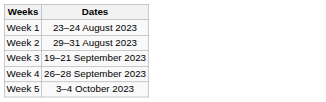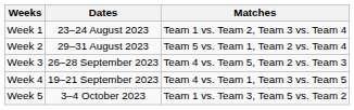+ column: Matches | Team 1 vs. Team 2, Team 3 vs. Team 4 | Team 5 vs. Team 1, Team 2 vs. Team 4 | Team 4 vs. Team 5, Team 2 vs. Team 3 | Team 4 vs. Team 1, Team 3 vs. Team 5 | Team 1 vs. Team 3, Team 5 vs. Team 2
Week 3 | Dates: 19–21 September 2023 -> 26–28 September 2023
Week 4 | Dates: 26–28 September 2023 -> 19–21 September 2023
